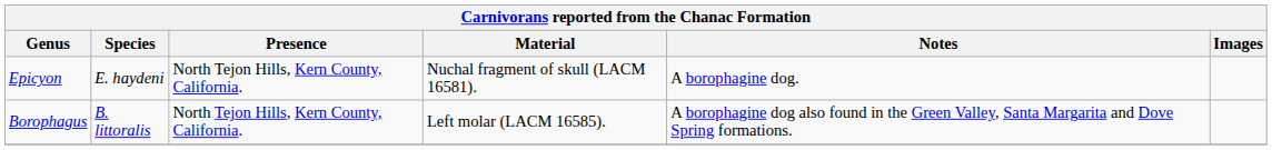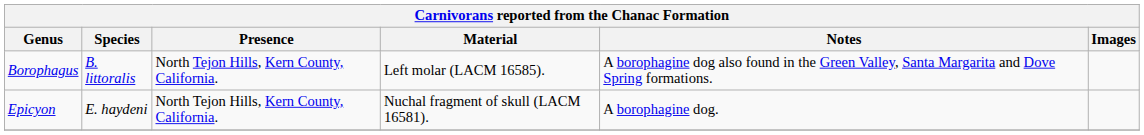rows swapped: Borophagus <-> Epicyon
